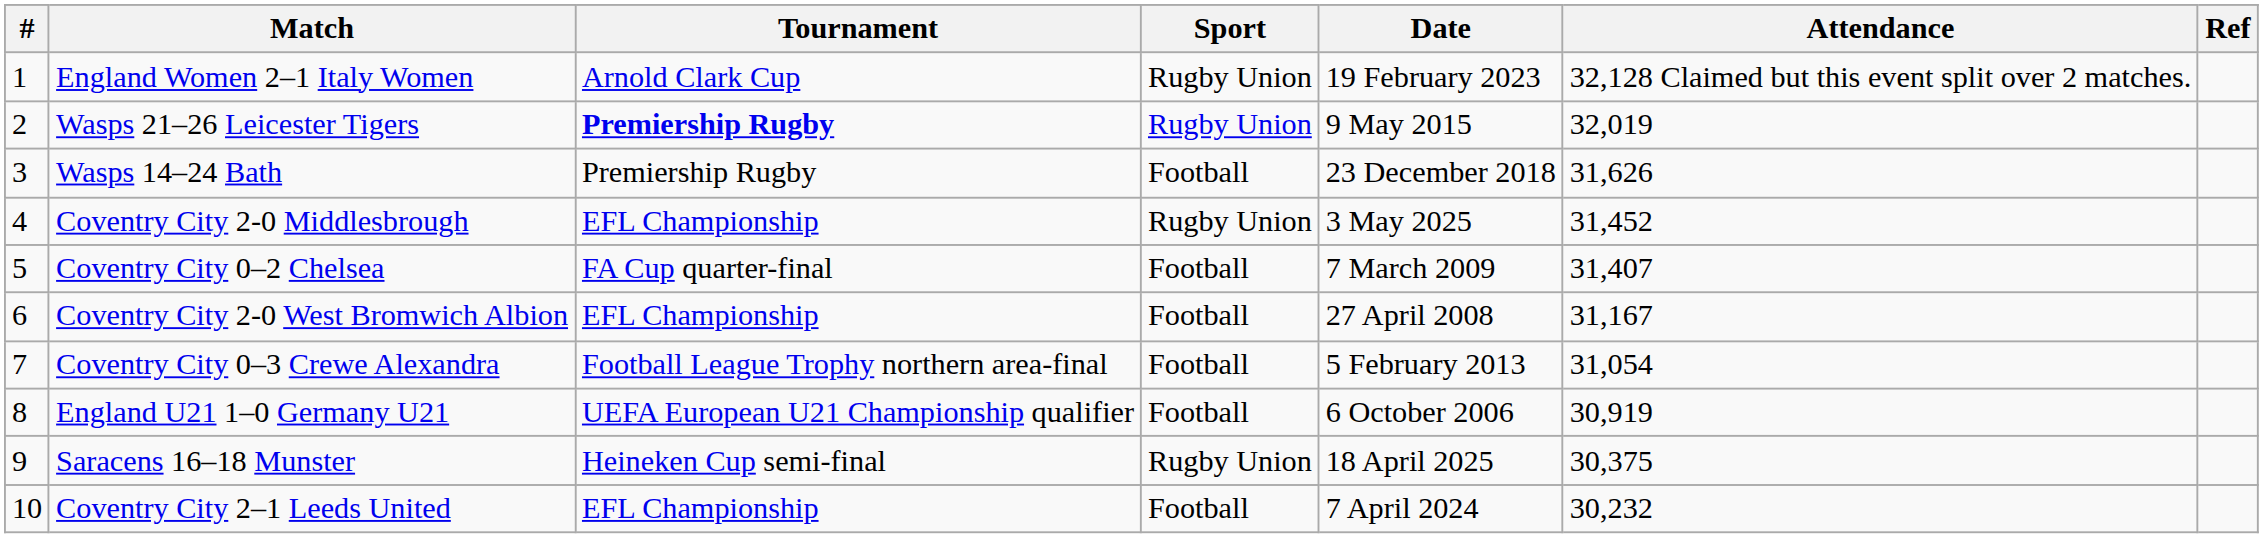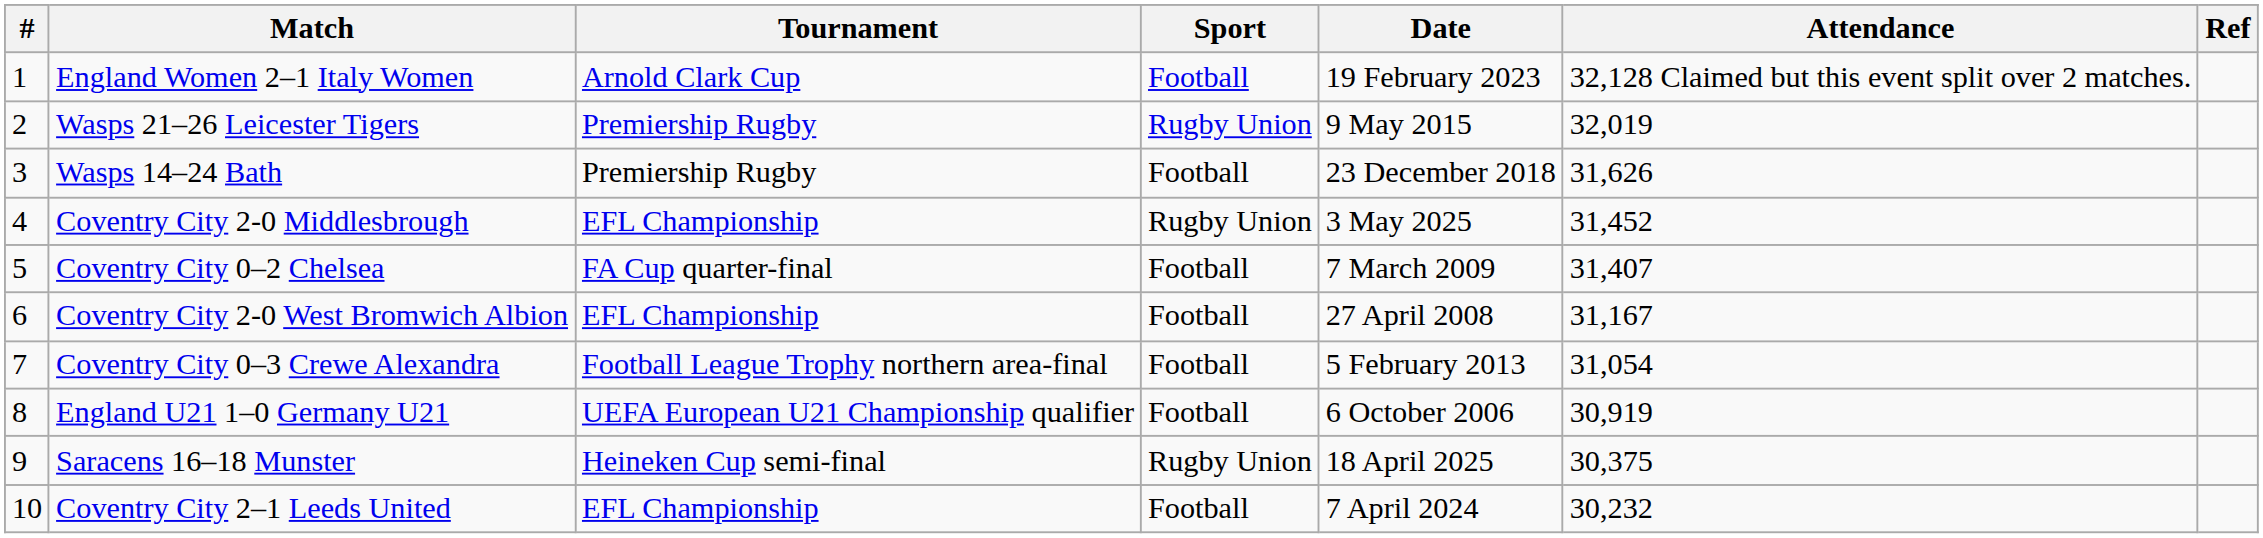England Women 2–1 Italy Women | Sport: Rugby Union -> Football
Wasps 21–26 Leicester Tigers | Tournament: bold -> normal
